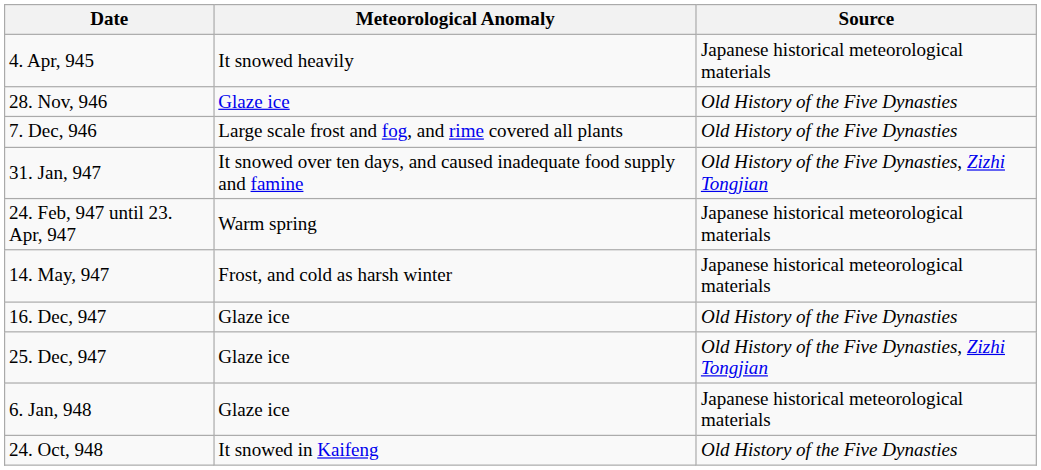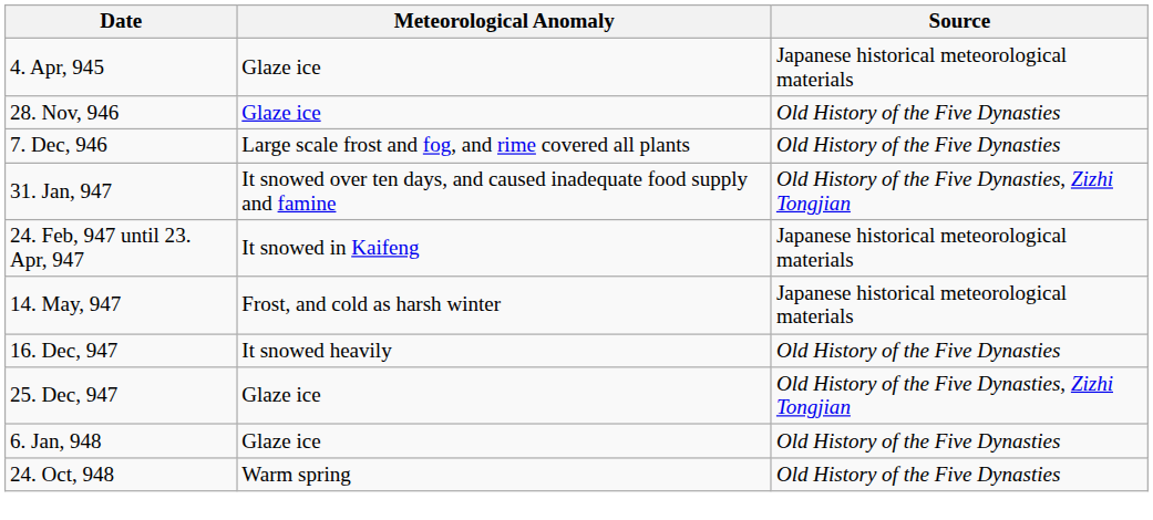4. Apr, 945 | Meteorological Anomaly: It snowed heavily -> Glaze ice
24. Feb, 947 until 23. Apr, 947 | Meteorological Anomaly: Warm spring -> It snowed in Kaifeng
16. Dec, 947 | Meteorological Anomaly: Glaze ice -> It snowed heavily
6. Jan, 948 | Source: Japanese historical meteorological materials -> Old History of the Five Dynasties
24. Oct, 948 | Meteorological Anomaly: It snowed in Kaifeng -> Warm spring
